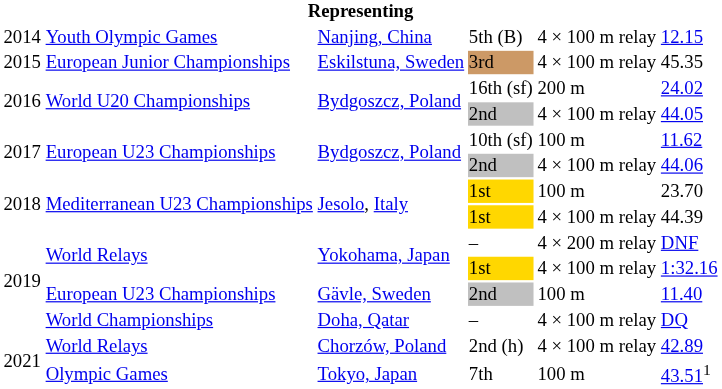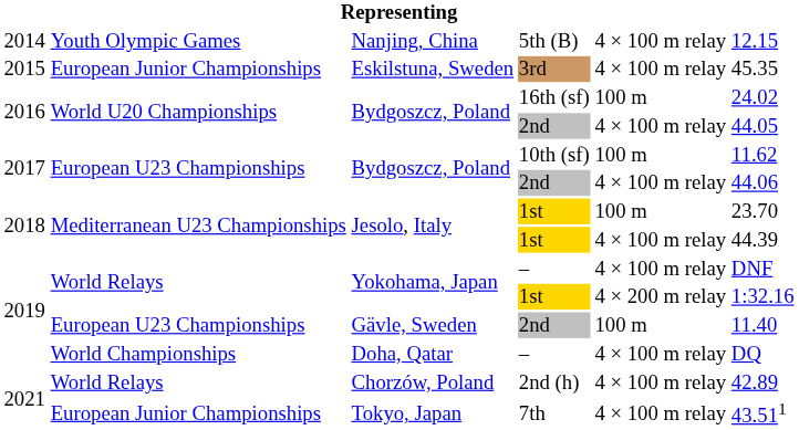Bydgoszcz, Poland / 16th (sf) | column 5: 200 m -> 100 m
Yokohama, Japan / – | column 5: 4 × 200 m relay -> 4 × 100 m relay
Yokohama, Japan / 1st | column 5: 4 × 100 m relay -> 4 × 200 m relay
Tokyo, Japan | column 2: Olympic Games -> European Junior Championships
Tokyo, Japan | column 5: 100 m -> 4 × 100 m relay
